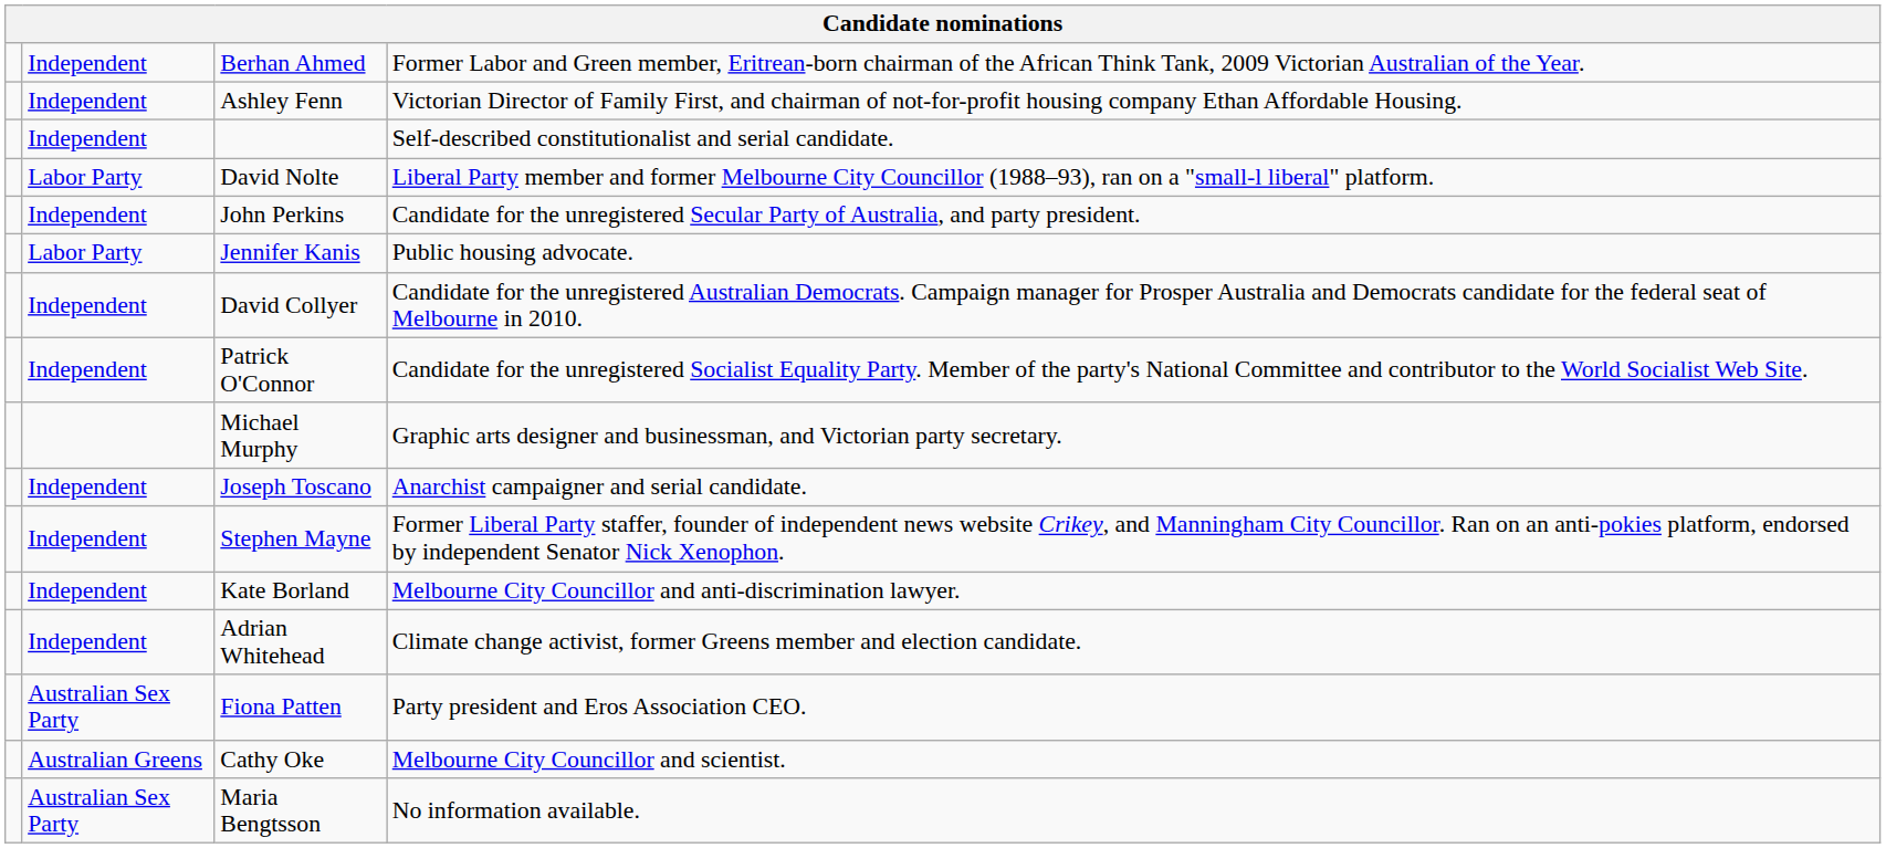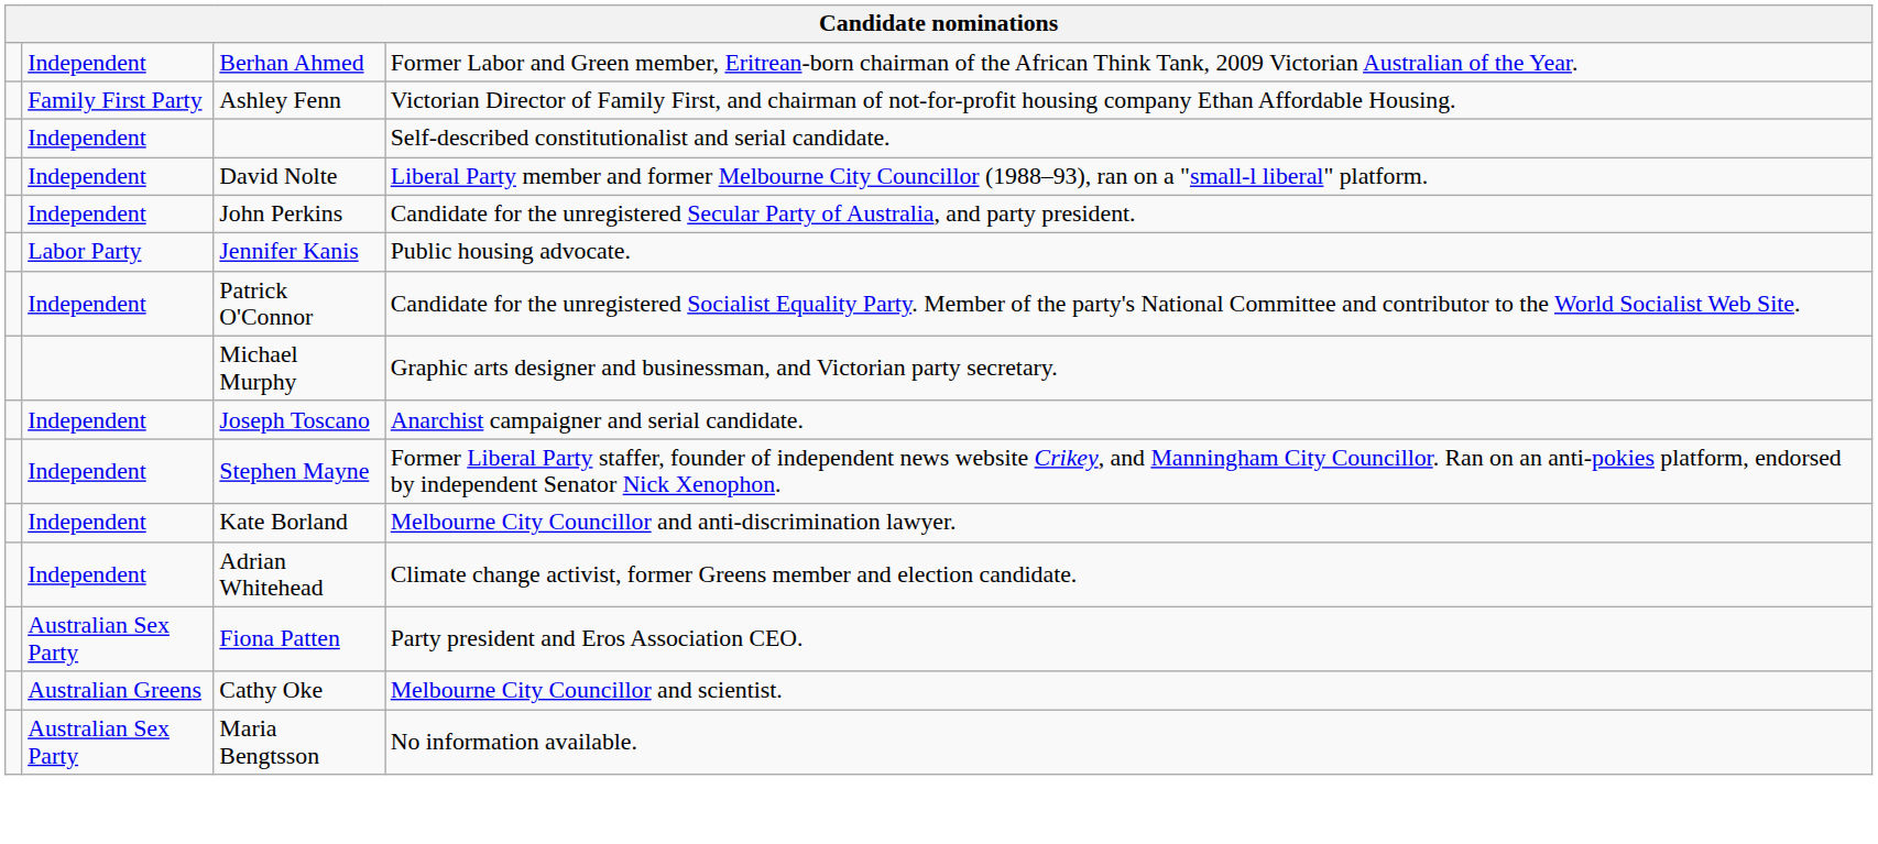Ashley Fenn | column 2: Independent -> Family First Party
David Nolte | column 2: Labor Party -> Independent
- row: Independent | David Collyer | Candidate for the unregistered Australian Democrats. Campaign manager for Prosper Australia and Democrats candidate for the federal seat of Melbourne in 2010.
